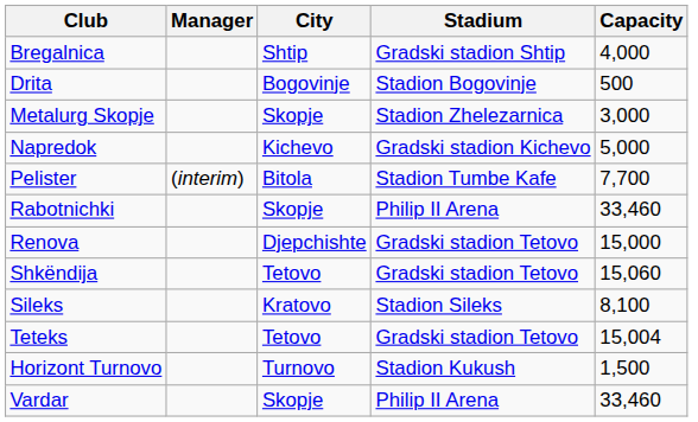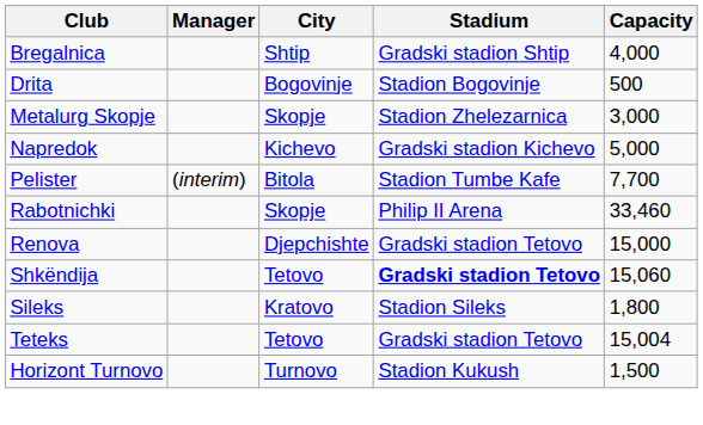Shkëndija | Stadium: normal -> bold
Sileks | Capacity: 8,100 -> 1,800
- row: Vardar | Skopje | Philip II Arena | 33,460
